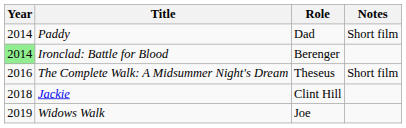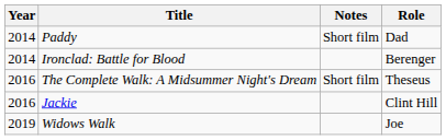columns swapped: Role <-> Notes
Ironclad: Battle for Blood | Year: lightgreen background -> no background
Jackie | Year: 2018 -> 2016
